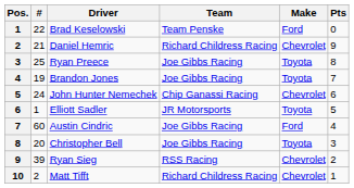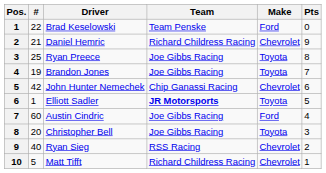John Hunter Nemechek | #: 24 -> 42
Elliott Sadler | Team: normal -> bold
Ryan Sieg | #: 39 -> 40
Matt Tifft | #: 2 -> 5
